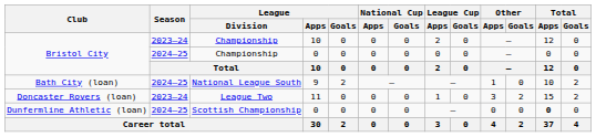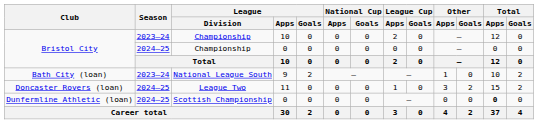Bath City (loan) | Season: 2024–25 -> 2023–24
Doncaster Rovers (loan) | Season: 2023–24 -> 2024–25
